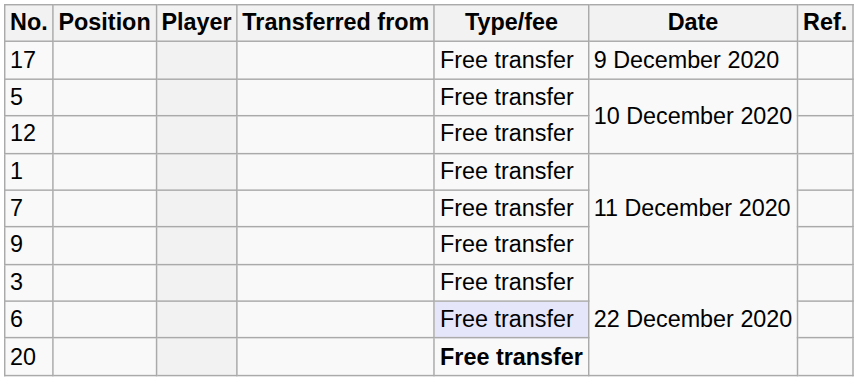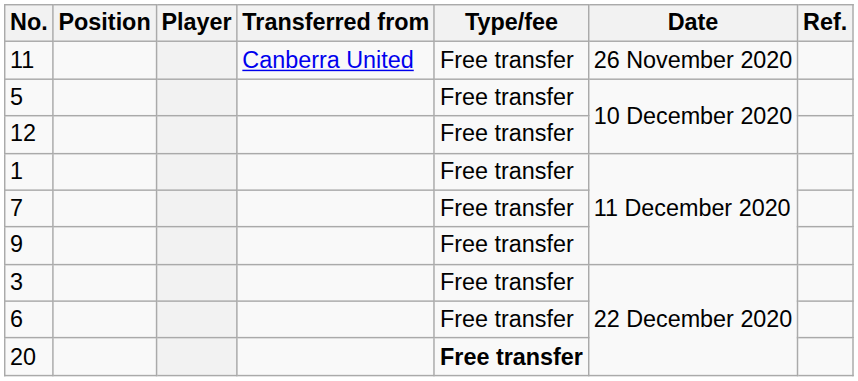+ row: 11 | Canberra United | Free transfer | 26 November 2020
- row: 17 | Free transfer | 9 December 2020
6 | Type/fee: lavender background -> no background
